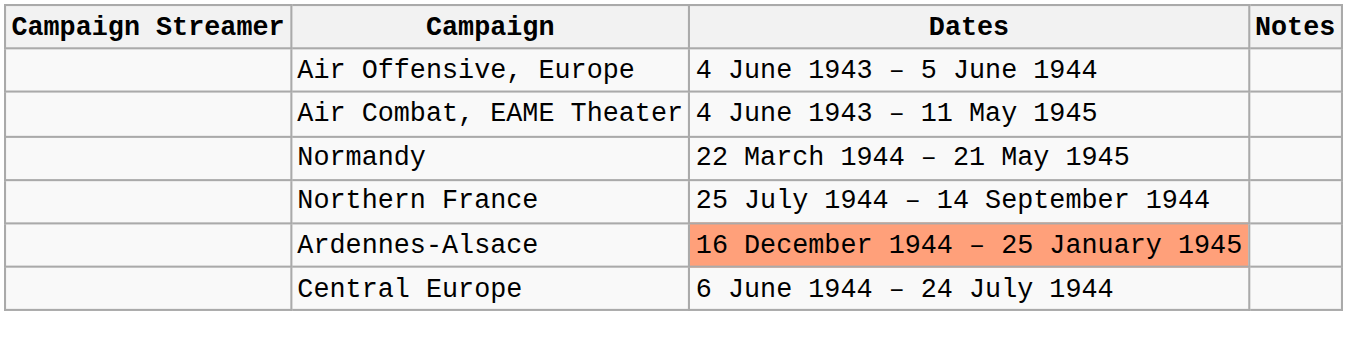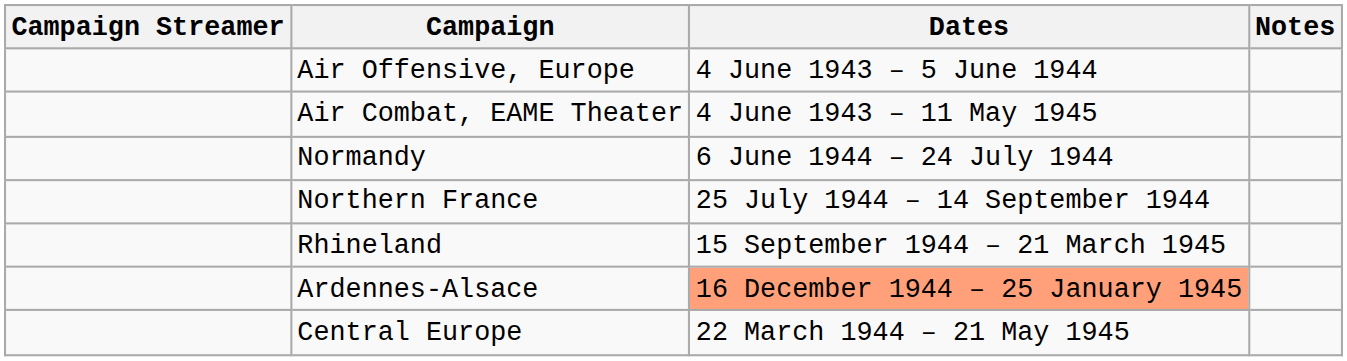Normandy | Dates: 22 March 1944 – 21 May 1945 -> 6 June 1944 – 24 July 1944
+ row: Rhineland | 15 September 1944 – 21 March 1945
Central Europe | Dates: 6 June 1944 – 24 July 1944 -> 22 March 1944 – 21 May 1945
